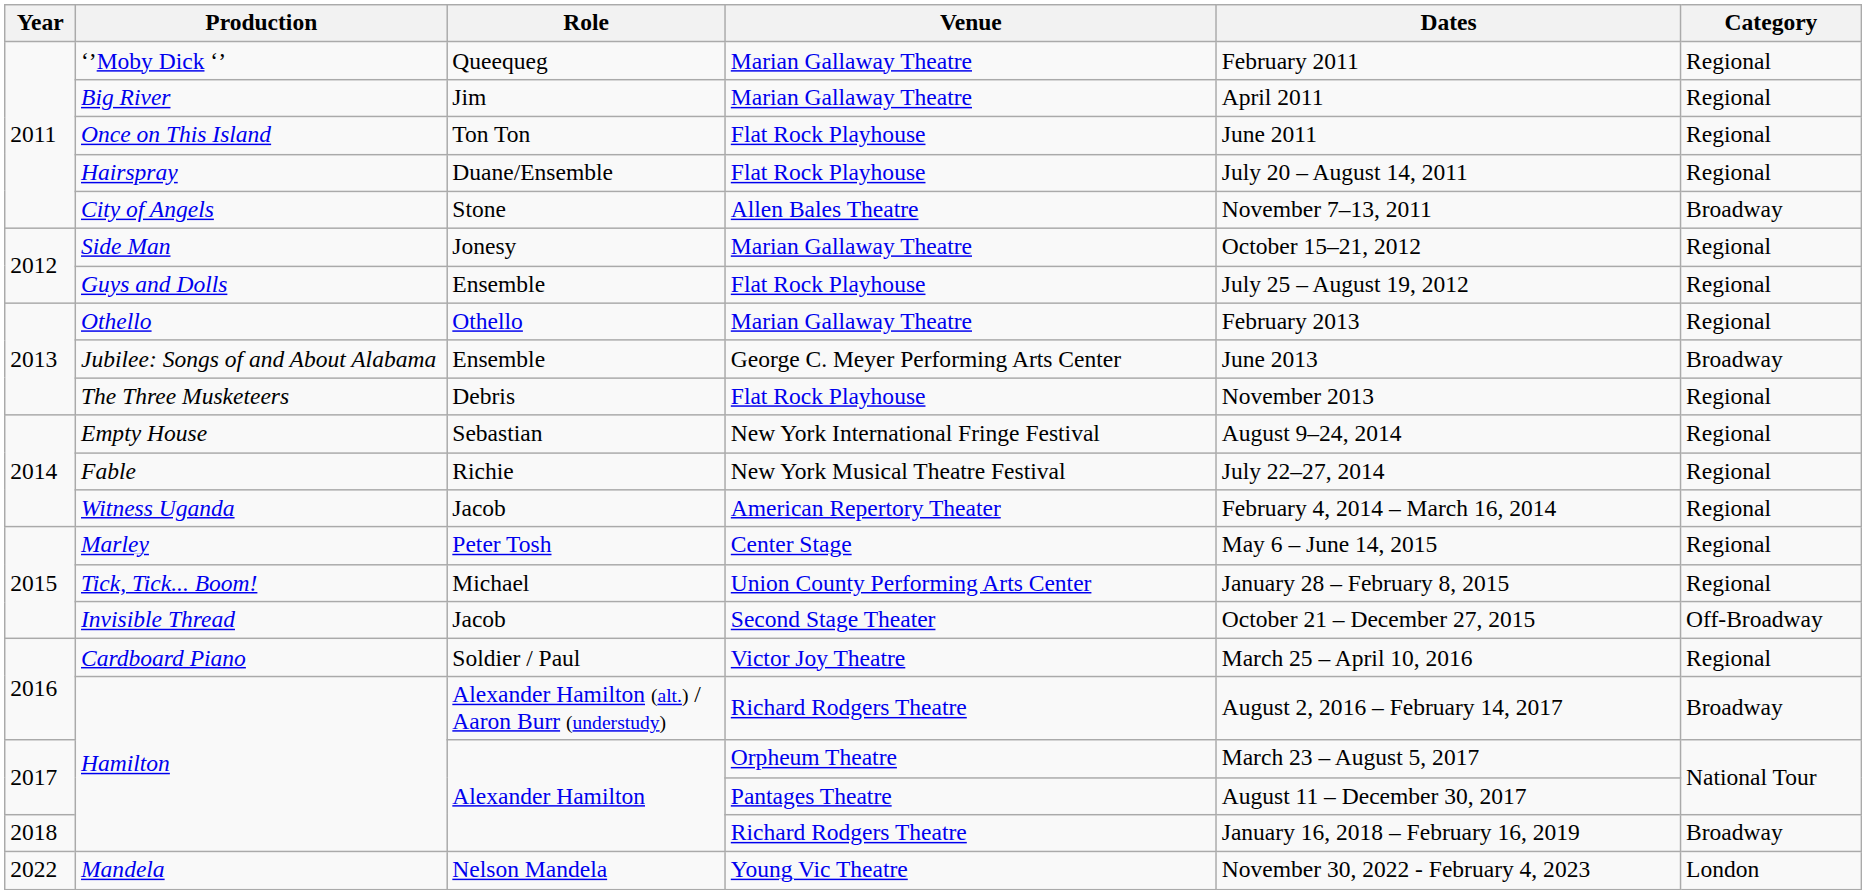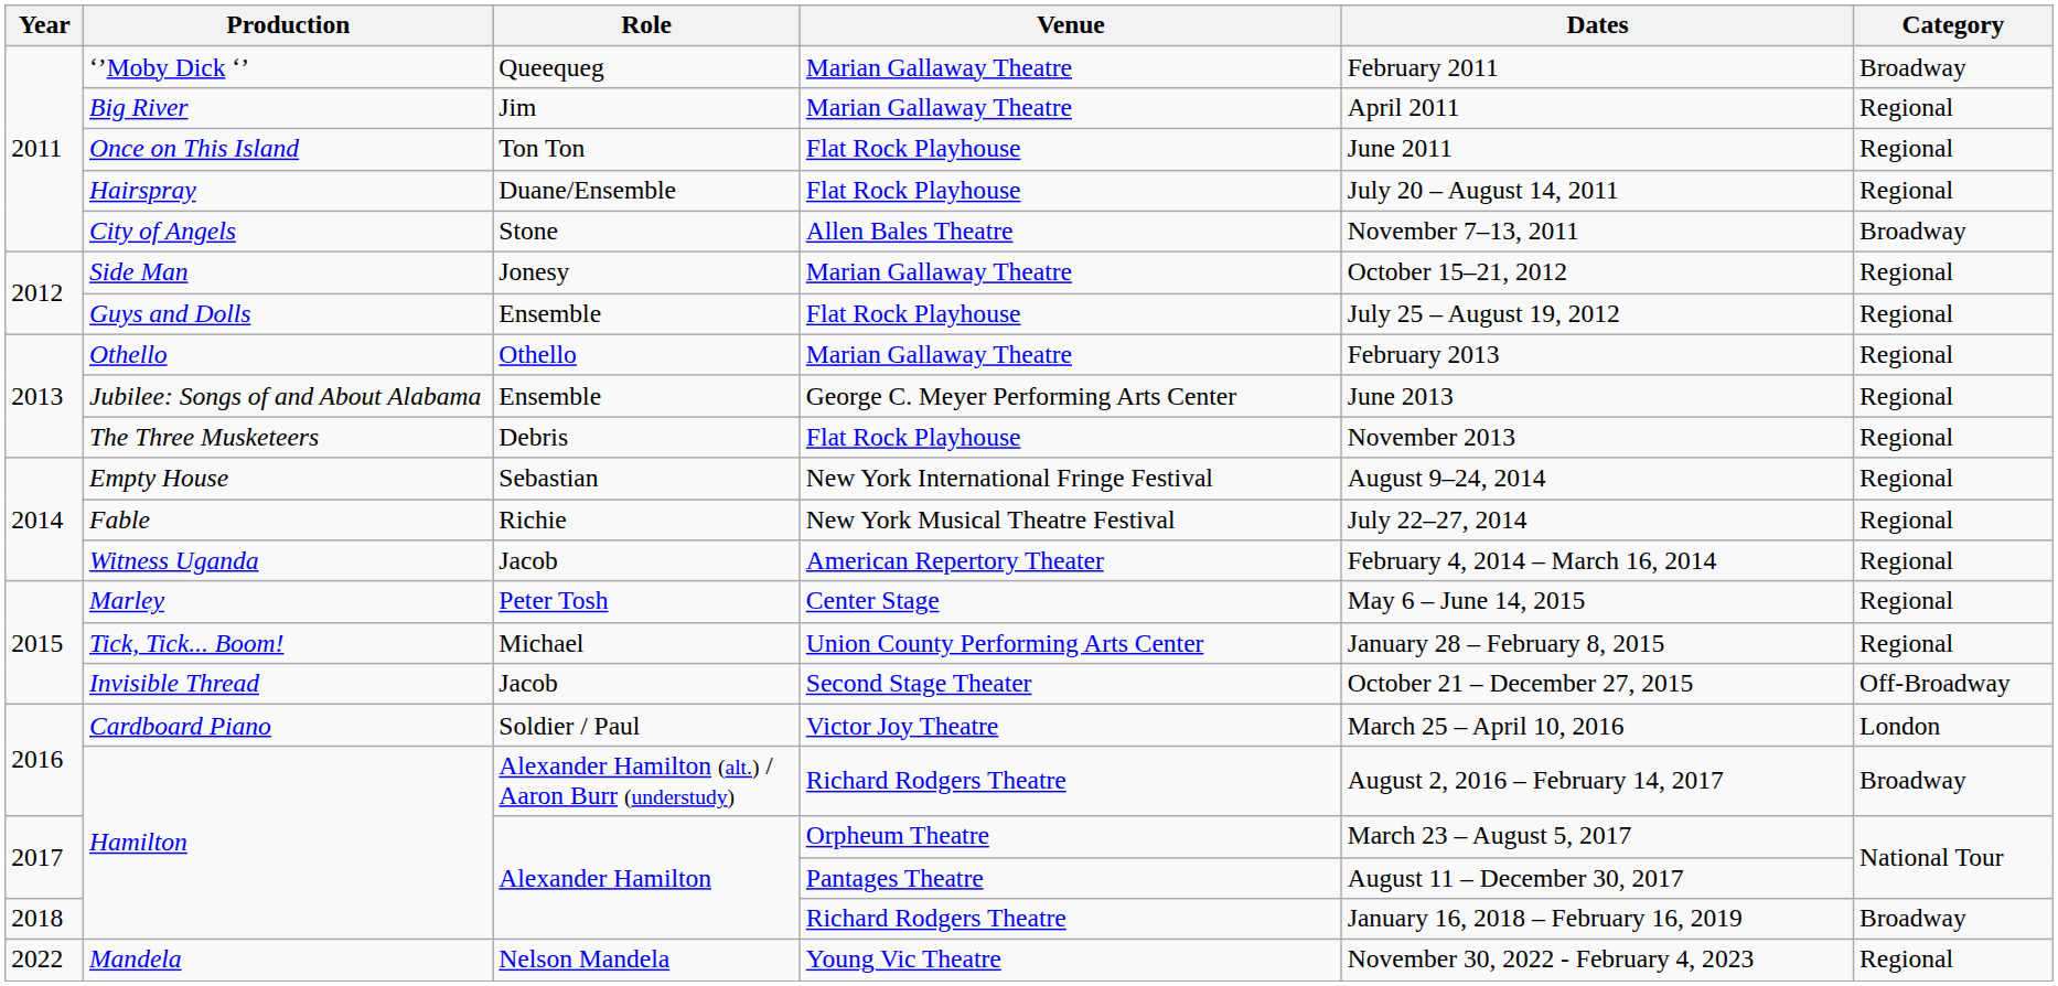‘’Moby Dick ‘’ | Category: Regional -> Broadway
Jubilee: Songs of and About Alabama | Category: Broadway -> Regional
Cardboard Piano | Category: Regional -> London
Mandela | Category: London -> Regional
